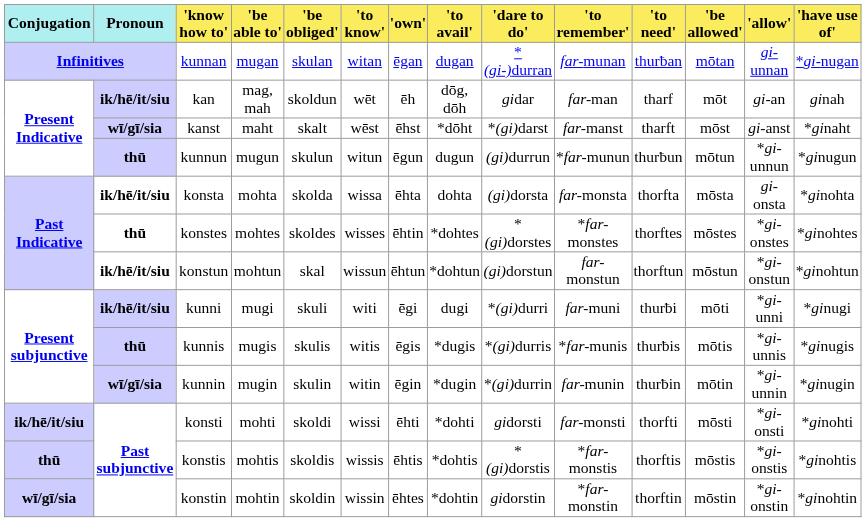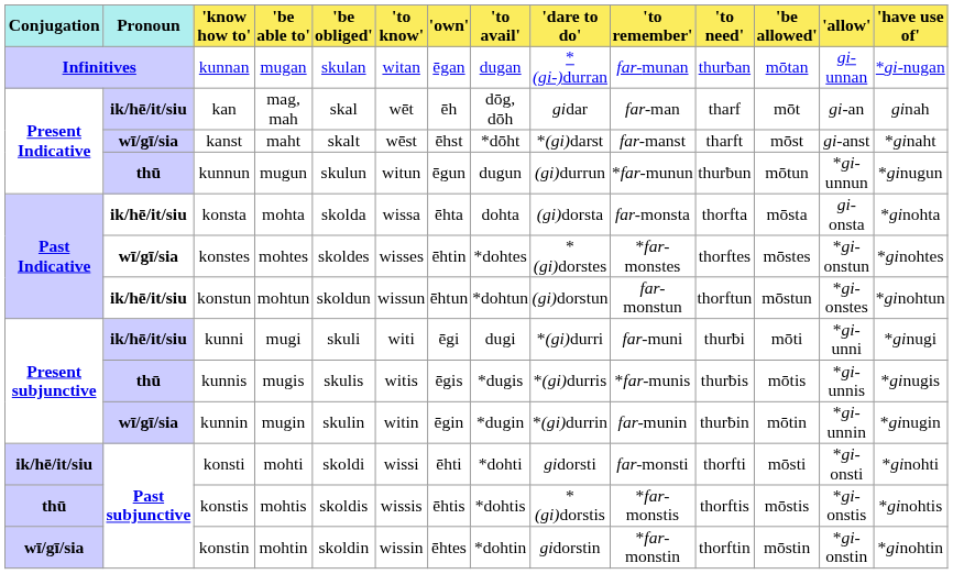kan | 'be obliged': skoldun -> skal
konstes | Pronoun: thū -> wī/gī/sia
konstes | 'allow': *gi-onstes -> *gi-onstun
konstun | 'be obliged': skal -> skoldun
konstun | 'allow': *gi-onstun -> *gi-onstes
